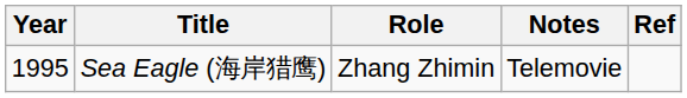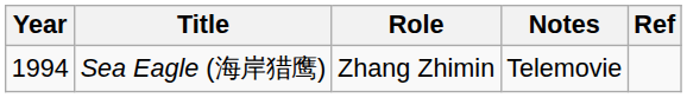Sea Eagle (海岸猎鹰) | Year: 1995 -> 1994
